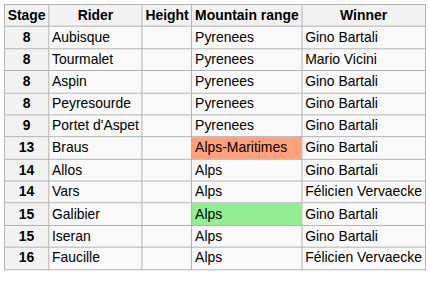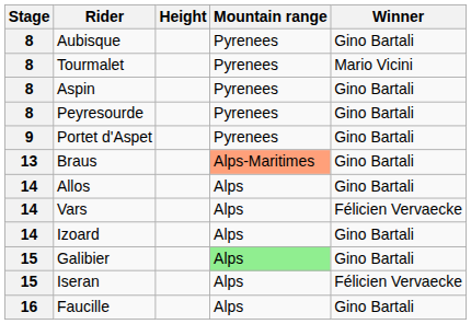+ row: 14 | Izoard | Alps | Gino Bartali
Iseran | Winner: Gino Bartali -> Félicien Vervaecke
Faucille | Winner: Félicien Vervaecke -> Gino Bartali
